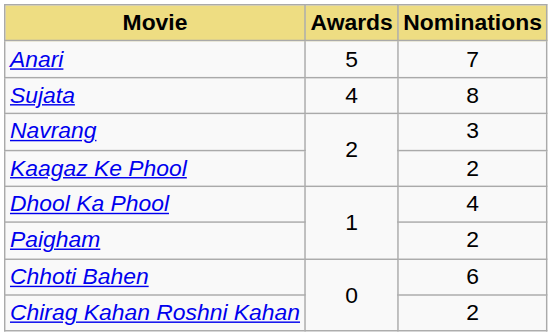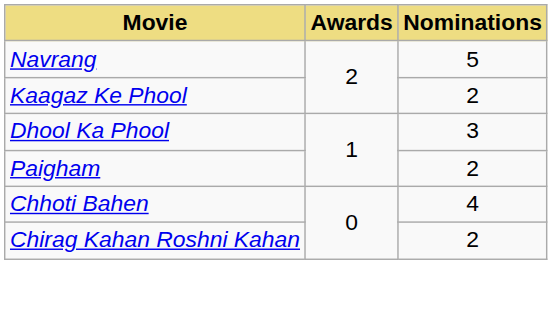- row: Anari | 5 | 7
- row: Sujata | 4 | 8
Navrang | Nominations: 3 -> 5
Dhool Ka Phool | Nominations: 4 -> 3
Chhoti Bahen | Nominations: 6 -> 4
